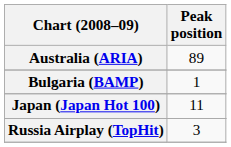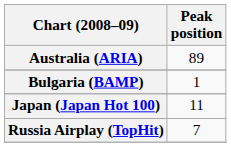Russia Airplay (TopHit) | Peak position: 3 -> 7
